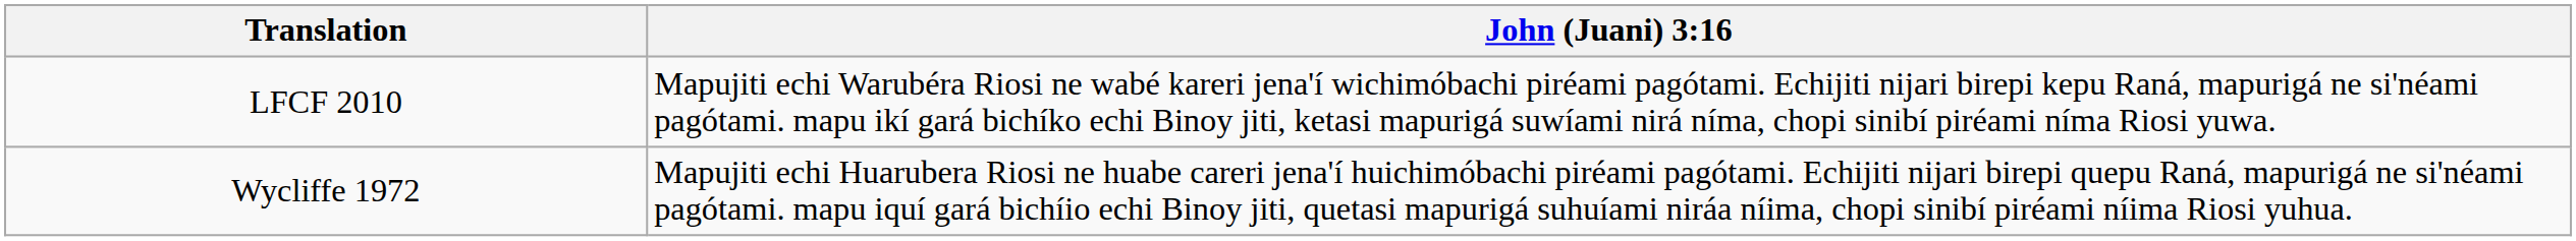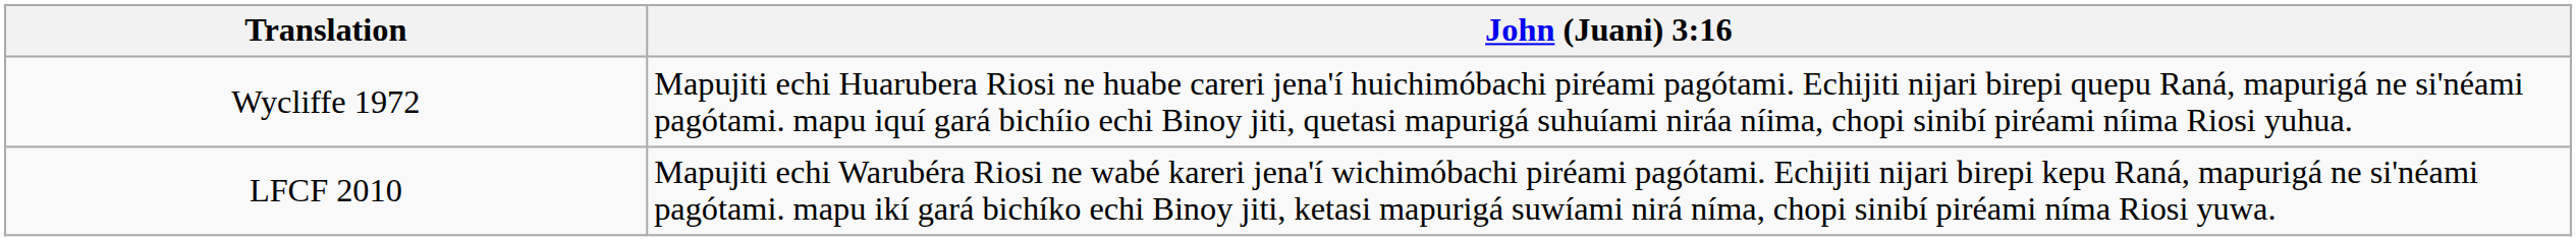rows swapped: Wycliffe 1972 <-> LFCF 2010
